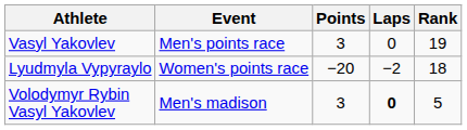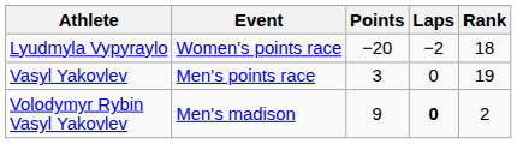rows swapped: Vasyl Yakovlev <-> Lyudmyla Vypyraylo
Volodymyr Rybin Vasyl Yakovlev | Points: 3 -> 9
Volodymyr Rybin Vasyl Yakovlev | Rank: 5 -> 2
